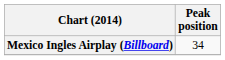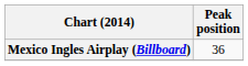Mexico Ingles Airplay (Billboard) | Peak position: 34 -> 36
